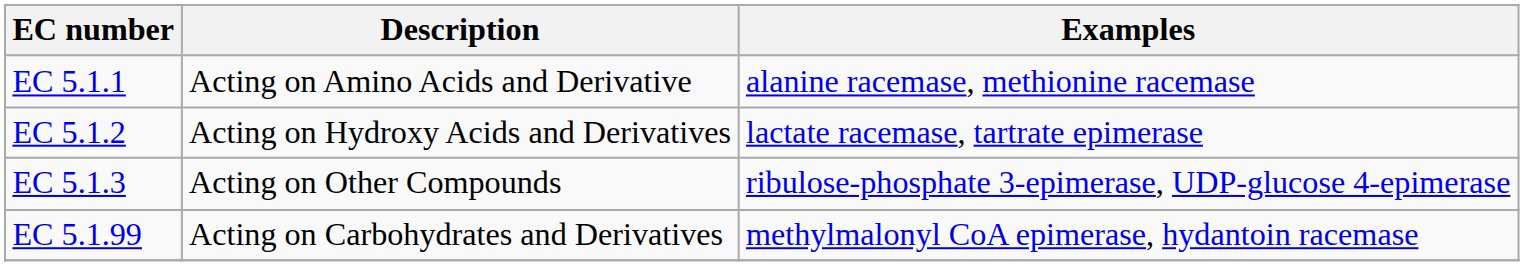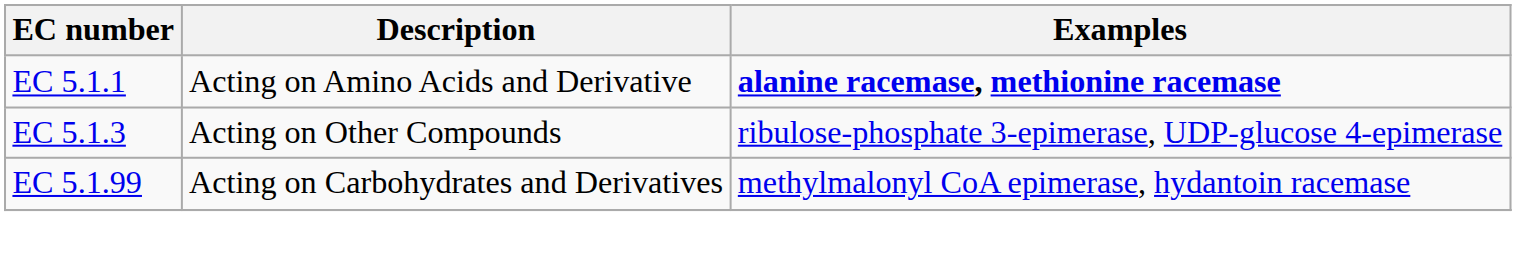EC 5.1.1 | Examples: normal -> bold
- row: EC 5.1.2 | Acting on Hydroxy Acids and Derivatives | lactate racemase, tartrate epimerase
